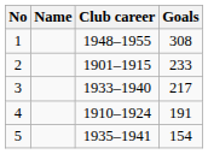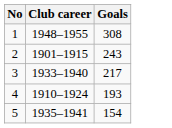- column: Name
2 | Goals: 233 -> 243
4 | Goals: 191 -> 193
